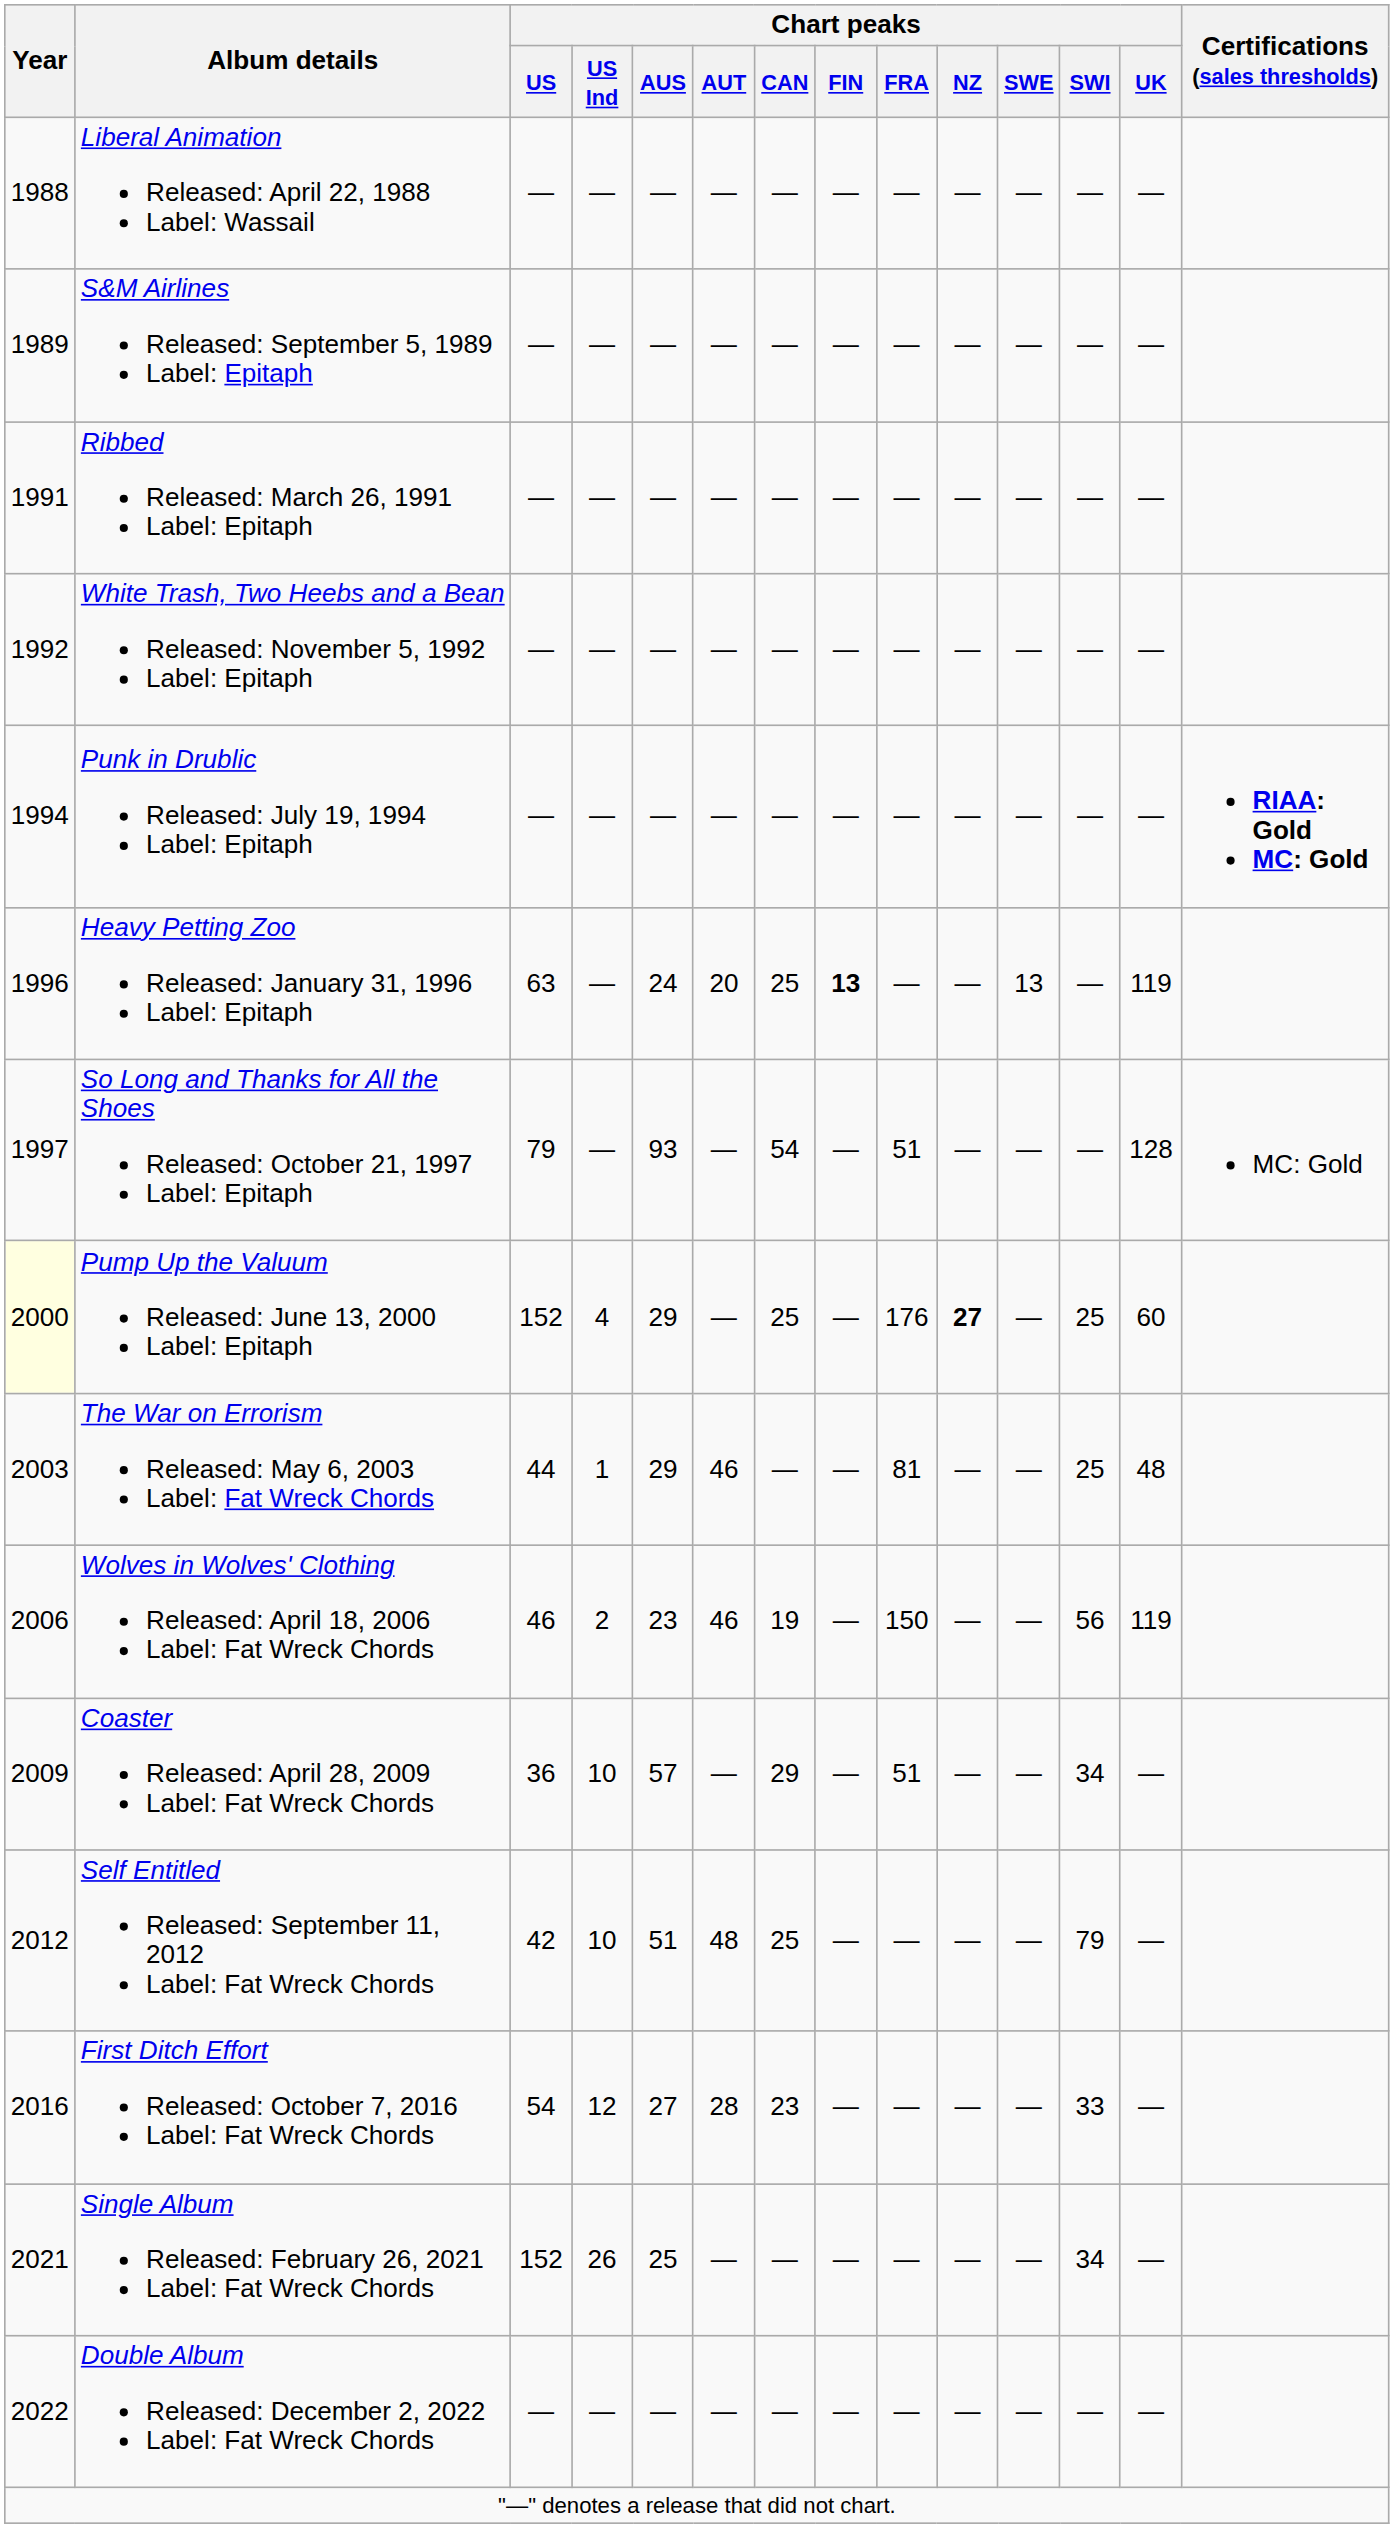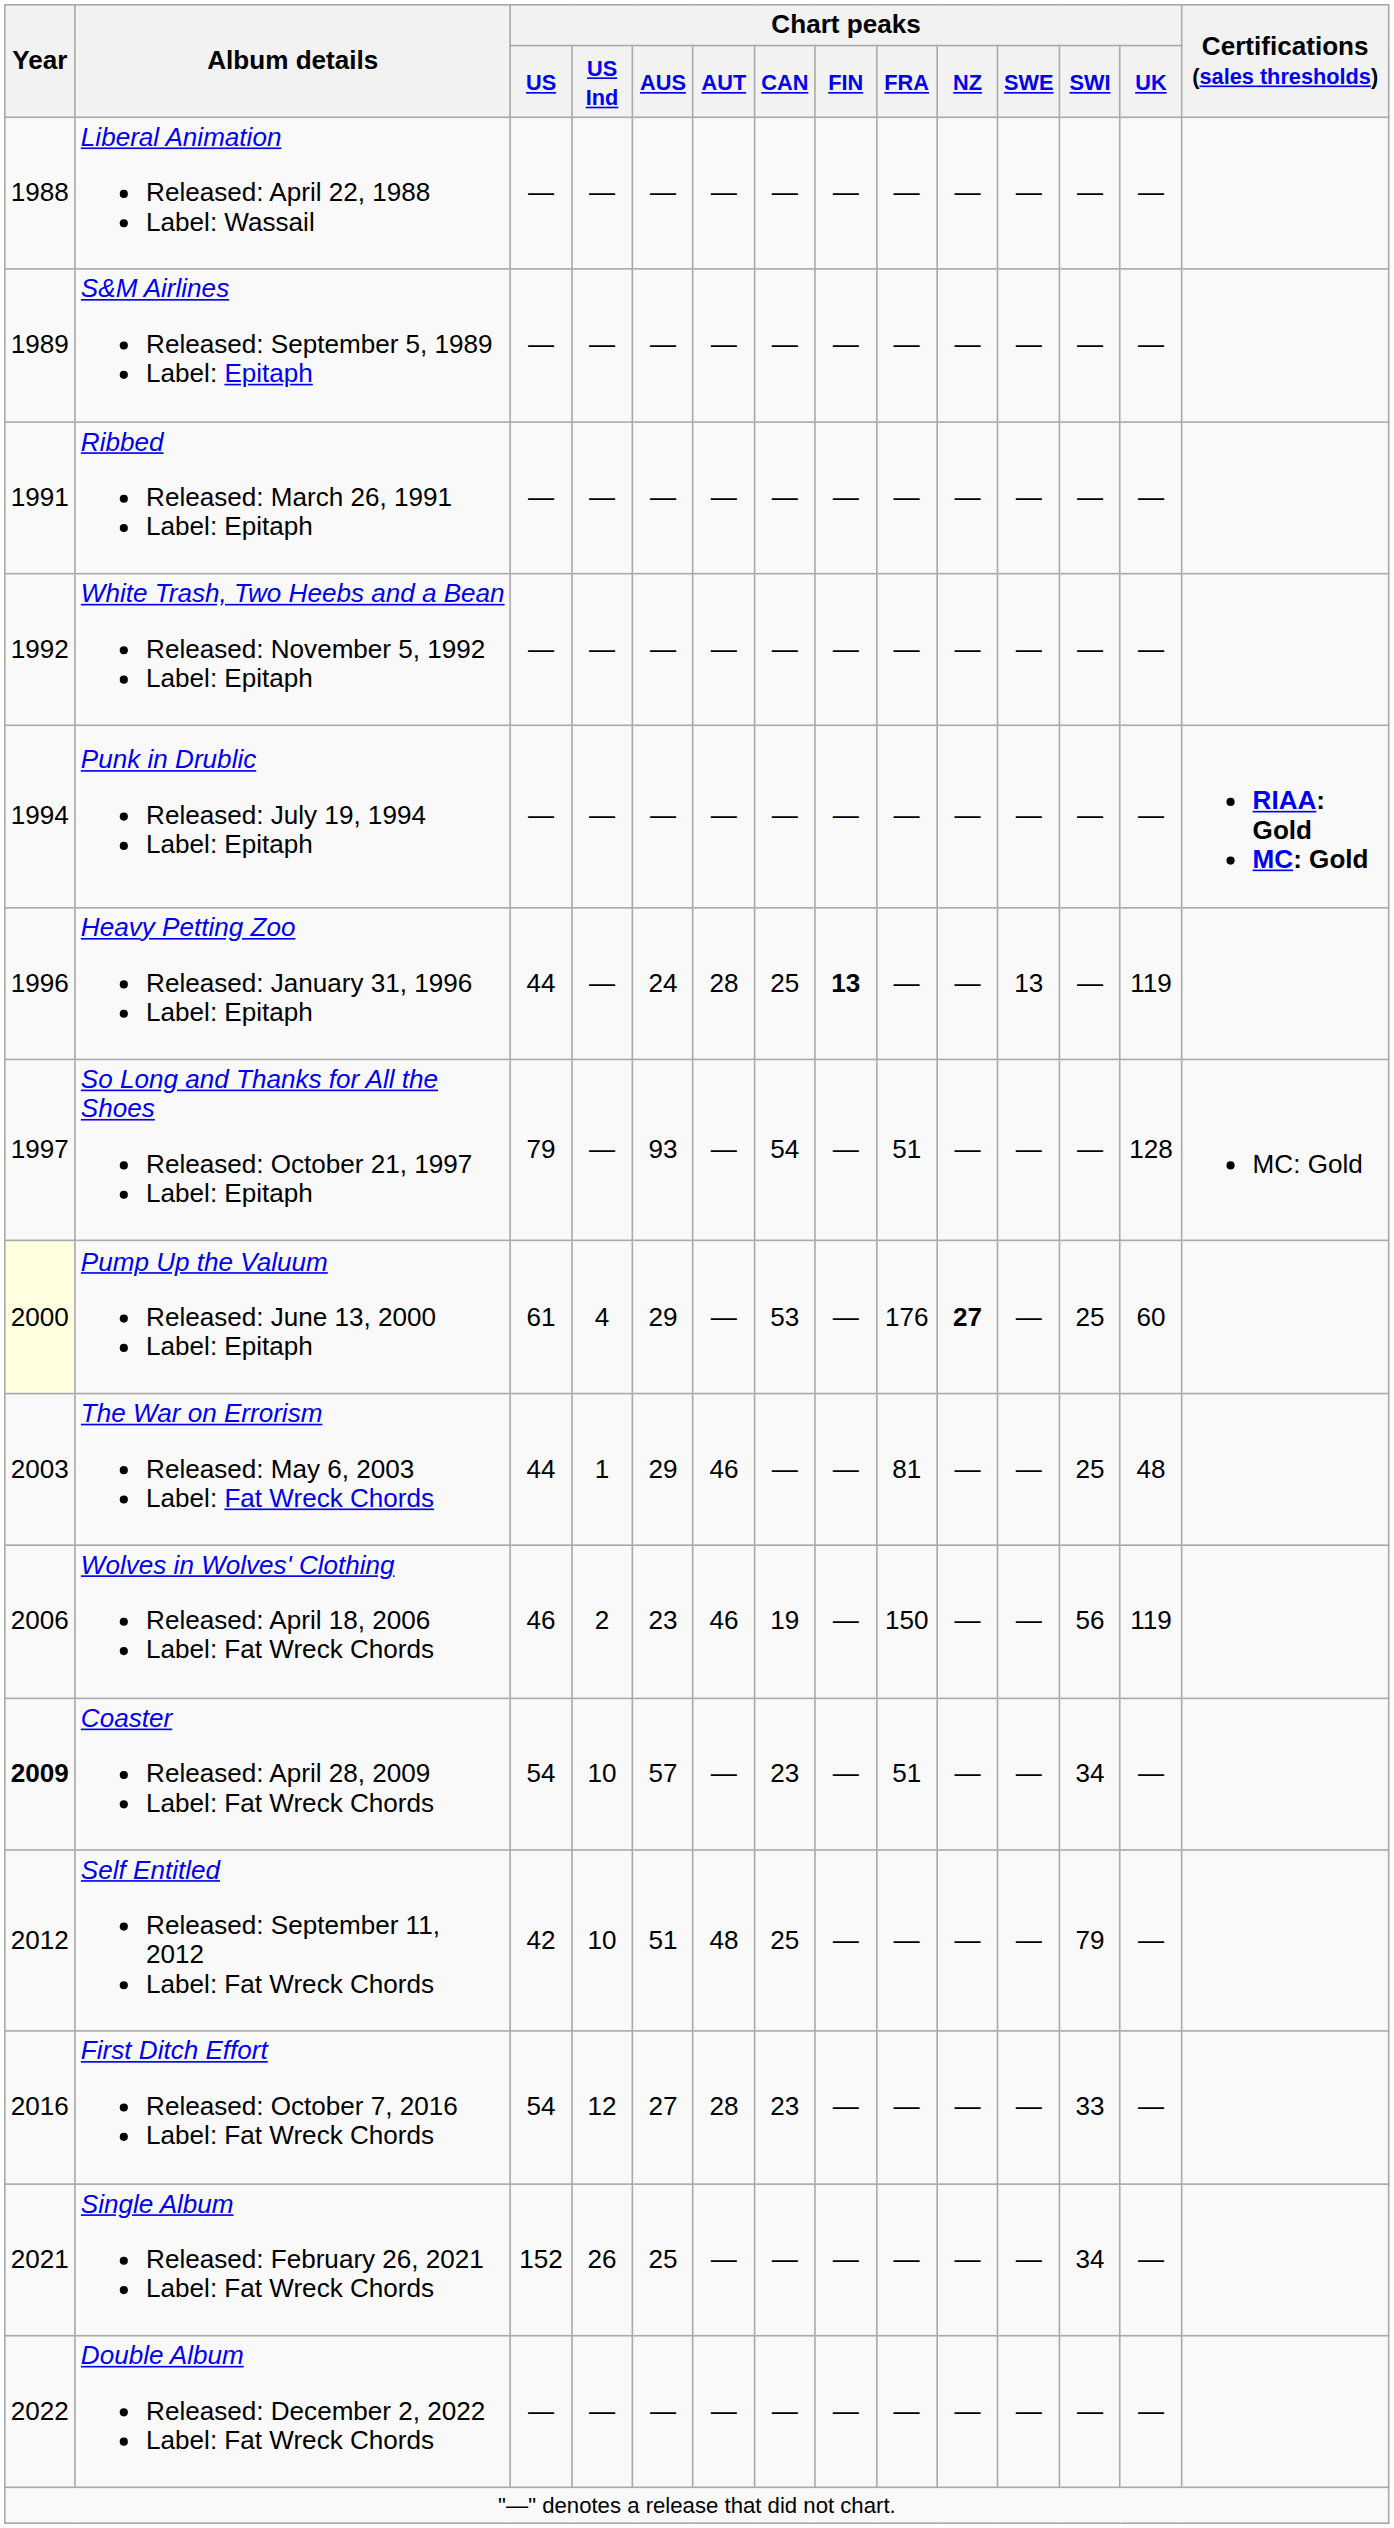Heavy Petting Zoo Released: January 31, 1996 Label: Epitaph | Chart peaks / US: 63 -> 44
Heavy Petting Zoo Released: January 31, 1996 Label: Epitaph | Chart peaks / AUT: 20 -> 28
Pump Up the Valuum Released: June 13, 2000 Label: Epitaph | Chart peaks / US: 152 -> 61
Pump Up the Valuum Released: June 13, 2000 Label: Epitaph | Chart peaks / CAN: 25 -> 53
Coaster Released: April 28, 2009 Label: Fat Wreck Chords | Year: normal -> bold
Coaster Released: April 28, 2009 Label: Fat Wreck Chords | Chart peaks / US: 36 -> 54
Coaster Released: April 28, 2009 Label: Fat Wreck Chords | Chart peaks / CAN: 29 -> 23
